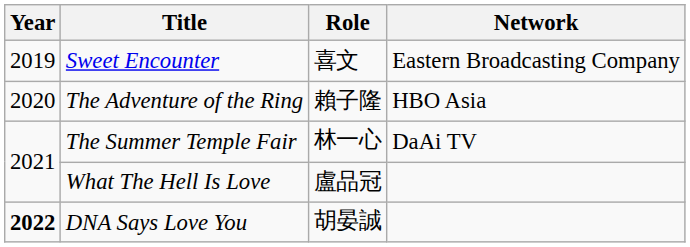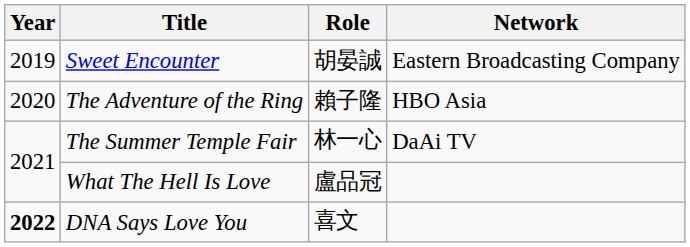Sweet Encounter | Role: 喜文 -> 胡晏誠
DNA Says Love You | Role: 胡晏誠 -> 喜文
